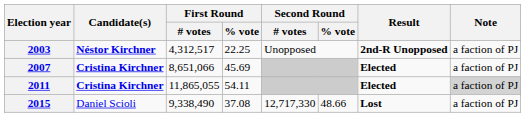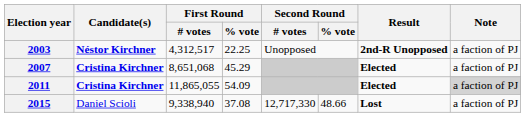2007 | First Round / # votes: 8,651,066 -> 8,651,068
2007 | First Round / % vote: 45.69 -> 45.29
2011 | First Round / % vote: 54.11 -> 54.09
2015 | First Round / # votes: 9,338,490 -> 9,338,940
